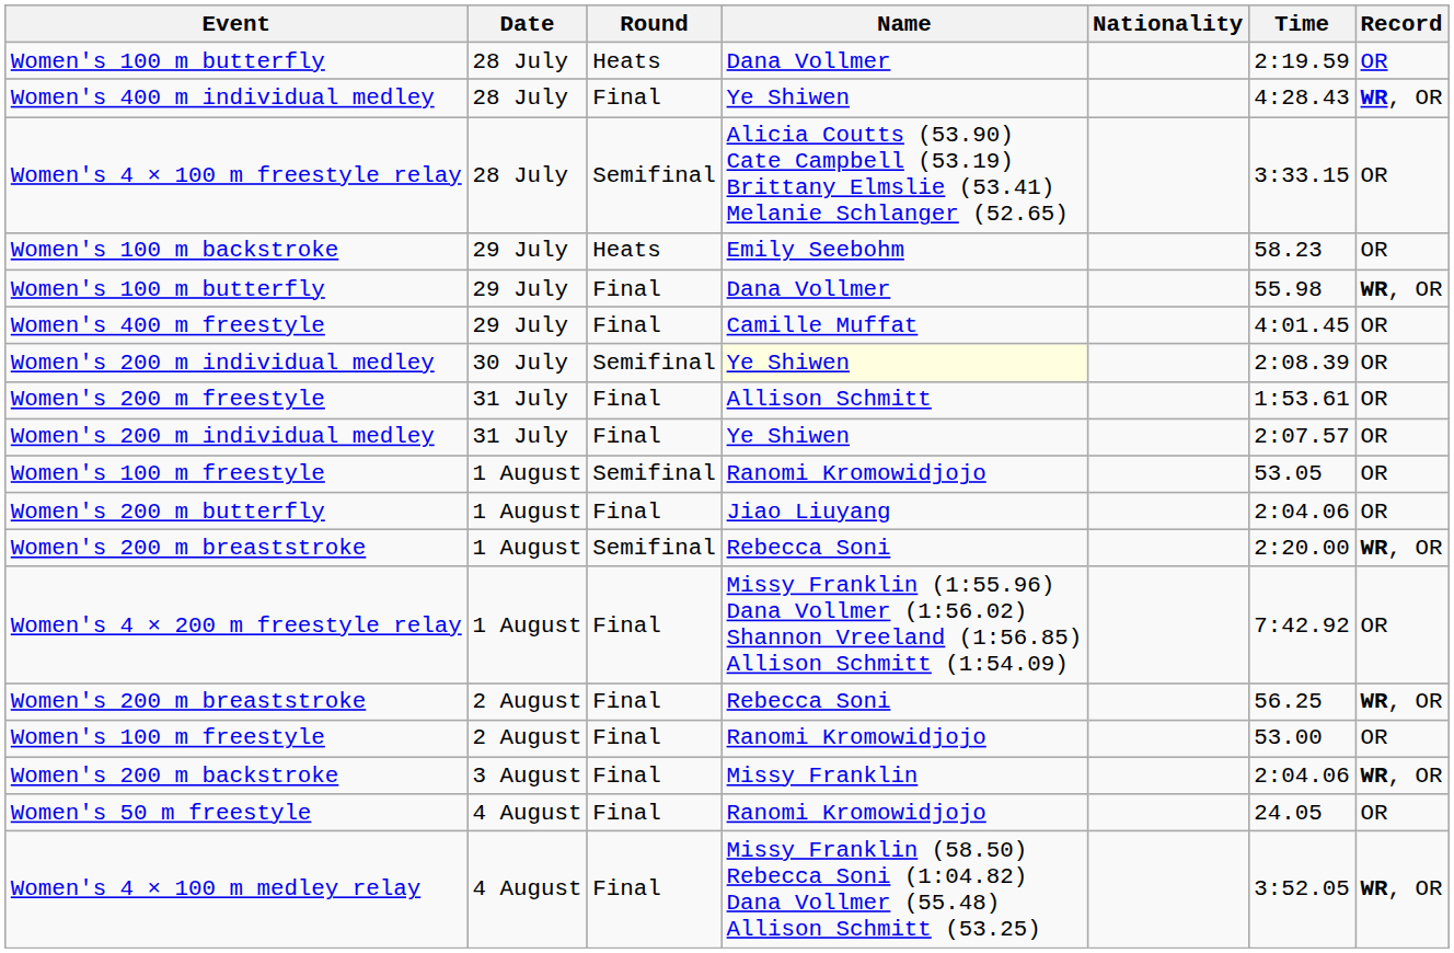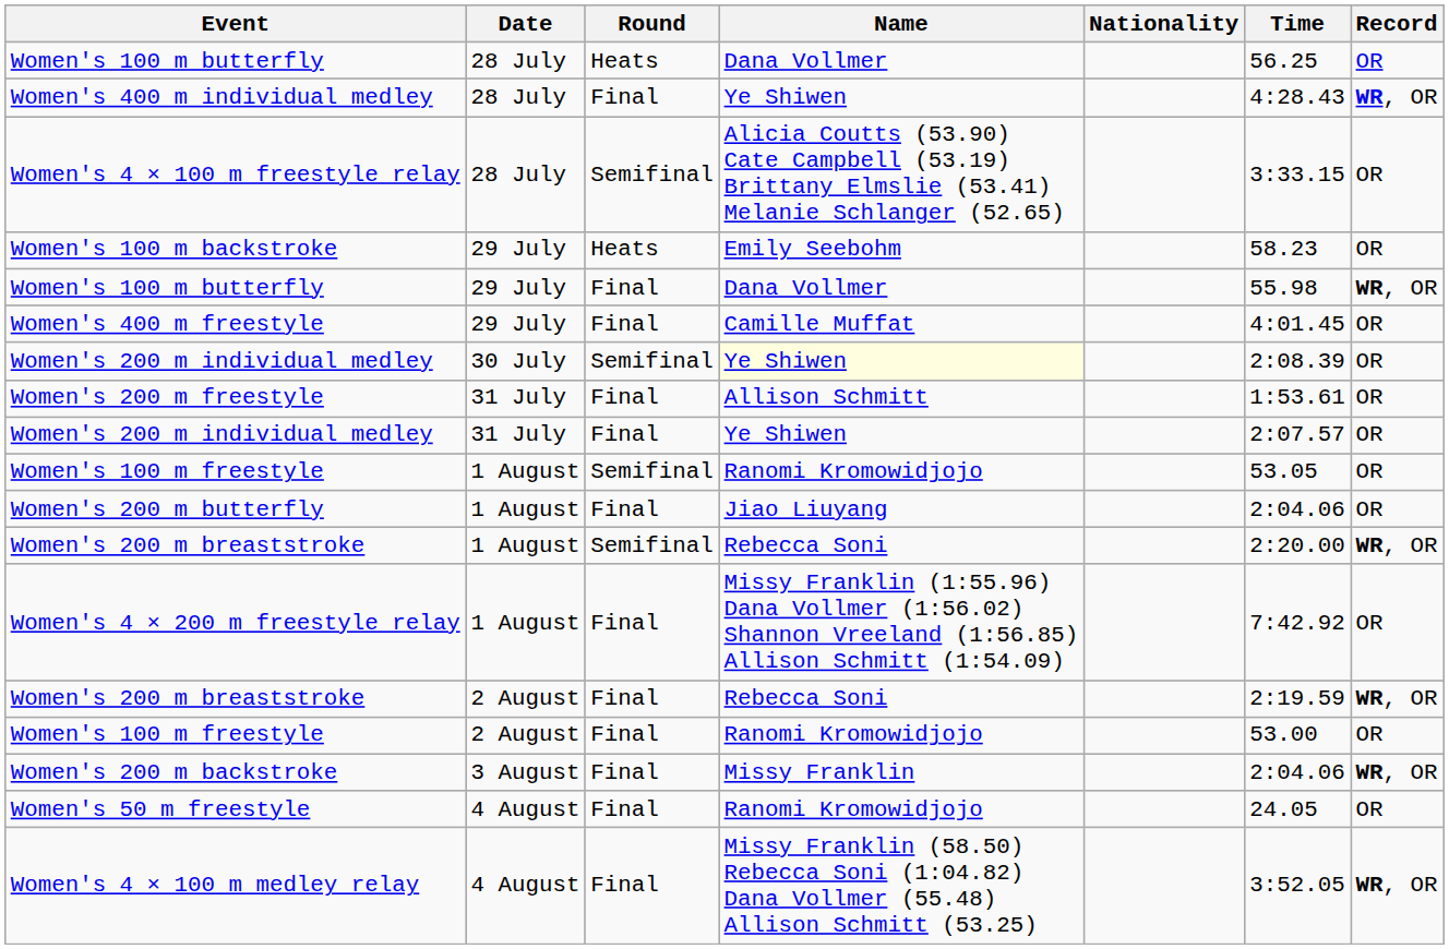Women's 100 m butterfly / 28 July | Time: 2:19.59 -> 56.25
Women's 200 m breaststroke / 2 August | Time: 56.25 -> 2:19.59
